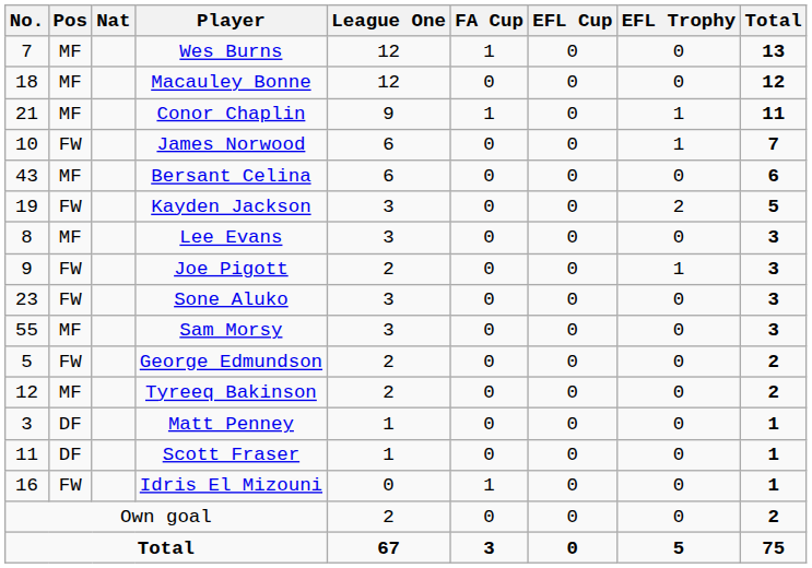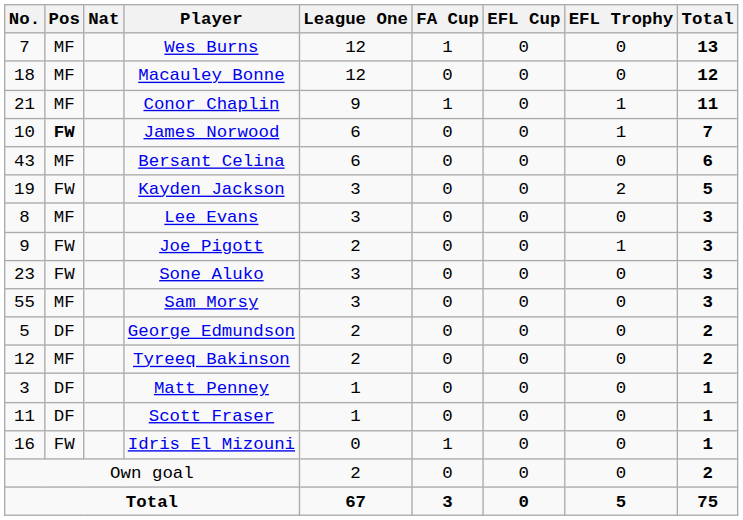James Norwood | Pos: normal -> bold
George Edmundson | Pos: FW -> DF
